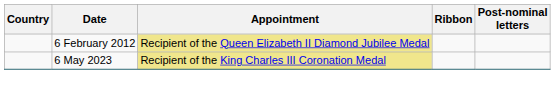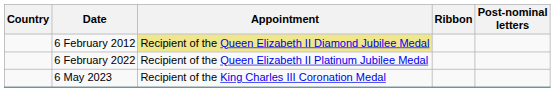+ row: 6 February 2022 | Recipient of the Queen Elizabeth II Platinum Jubilee Medal
6 May 2023 | Appointment: khaki background -> no background
